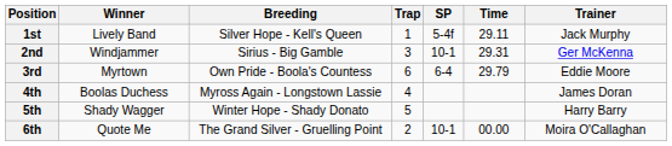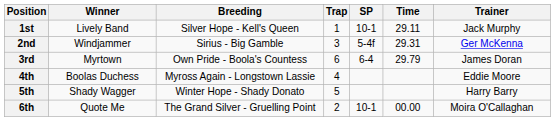1st | SP: 5-4f -> 10-1
2nd | SP: 10-1 -> 5-4f
3rd | Trainer: Eddie Moore -> James Doran
4th | Trainer: James Doran -> Eddie Moore
